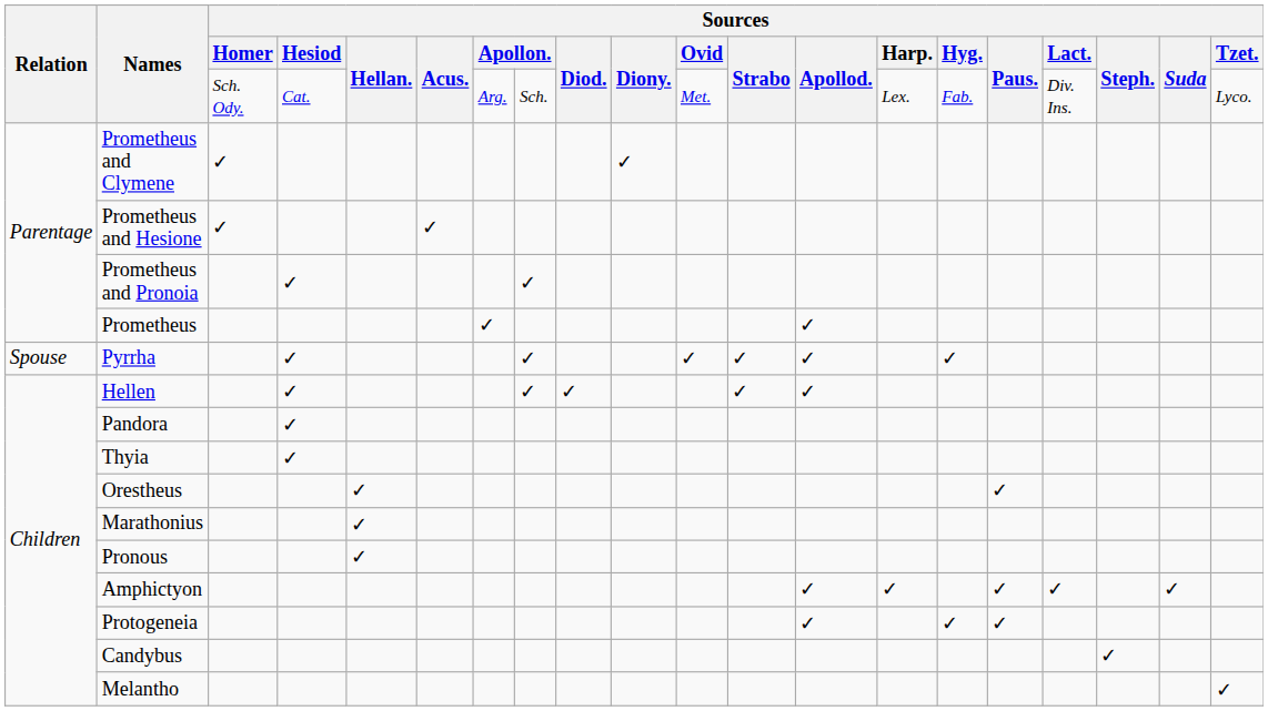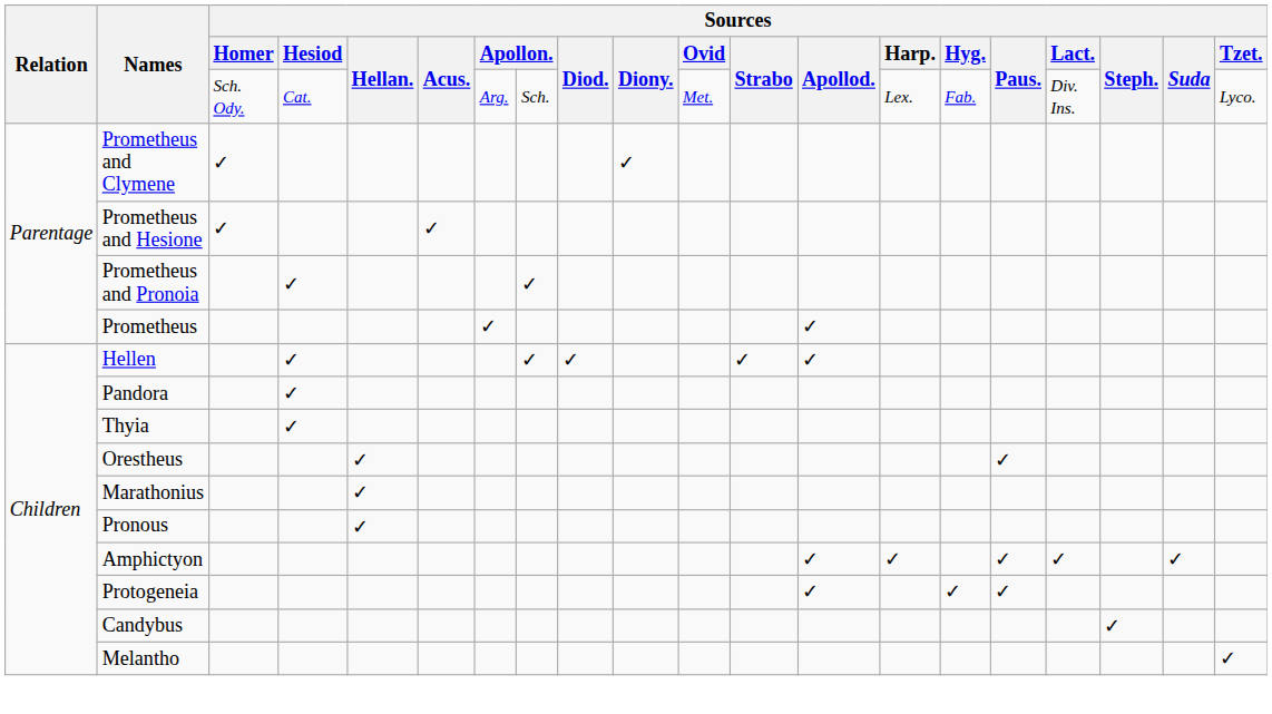- row: Spouse | Pyrrha | ✓ | ✓ | ✓ | ✓ | ✓ | ✓
